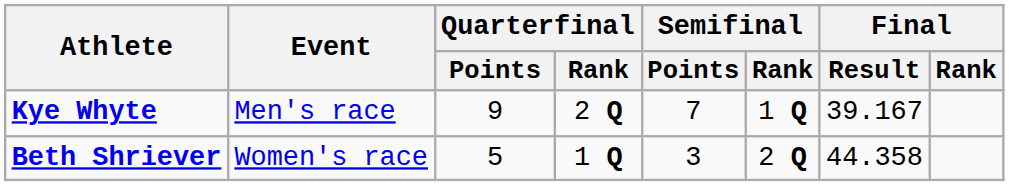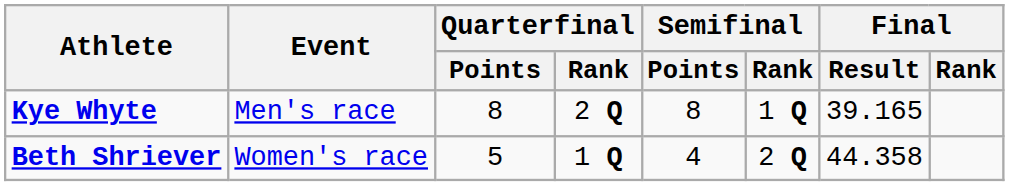Kye Whyte | Quarterfinal / Points: 9 -> 8
Kye Whyte | Semifinal / Points: 7 -> 8
Kye Whyte | Final / Result: 39.167 -> 39.165
Beth Shriever | Semifinal / Points: 3 -> 4
